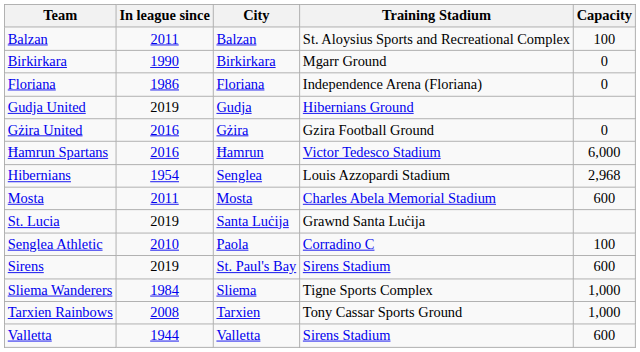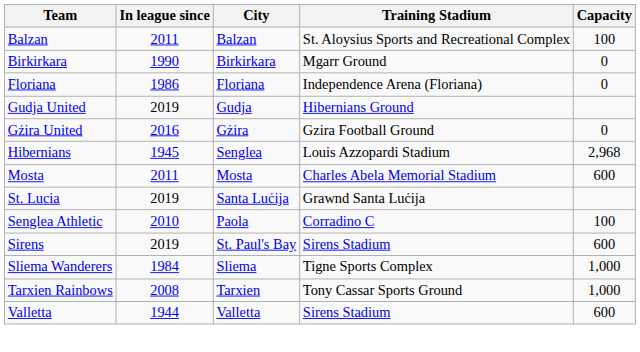- row: Ħamrun Spartans | 2016 | Ħamrun | Victor Tedesco Stadium | 6,000
Hibernians | In league since: 1954 -> 1945
